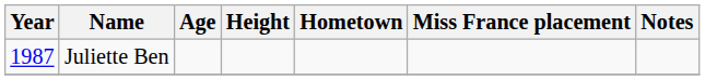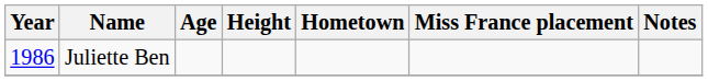Juliette Ben | Year: 1987 -> 1986
